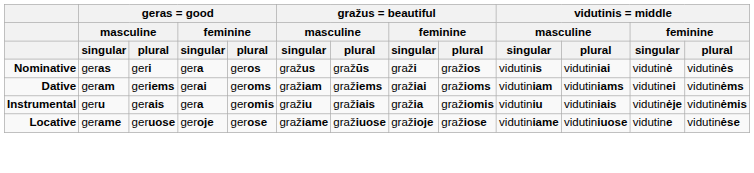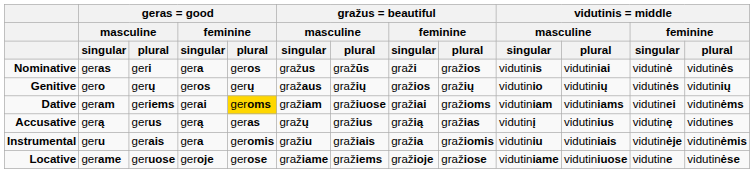+ row: Genitive | gero | gerų | geros | gerų | gražaus | gražių | gražios | gražių | vidutinio | vidutinių | vidutinės | vidutinių
Dative | geras = good / feminine / plural: no background -> gold background
Dative | gražus = beautiful / masculine / plural: gražiems -> gražiuose
+ row: Accusative | gerą | gerus | gerą | geras | gražų | gražius | gražią | gražias | vidutinį | vidutinius | vidutinę | vidutines
Locative | gražus = beautiful / masculine / plural: gražiuose -> gražiems
